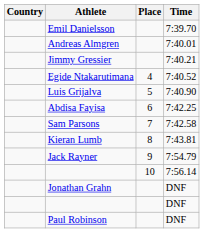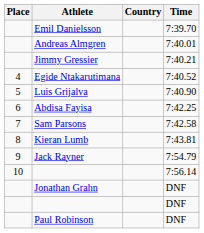columns swapped: Place <-> Country
